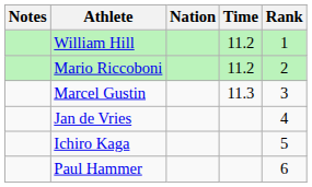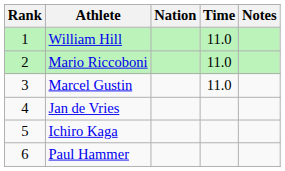columns swapped: Rank <-> Notes
William Hill | Time: 11.2 -> 11.0
Mario Riccoboni | Time: 11.2 -> 11.0
Marcel Gustin | Time: 11.3 -> 11.0
